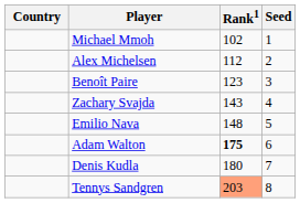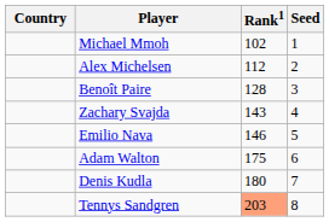Benoît Paire | Rank1: 123 -> 128
Emilio Nava | Rank1: 148 -> 146
Adam Walton | Rank1: bold -> normal
